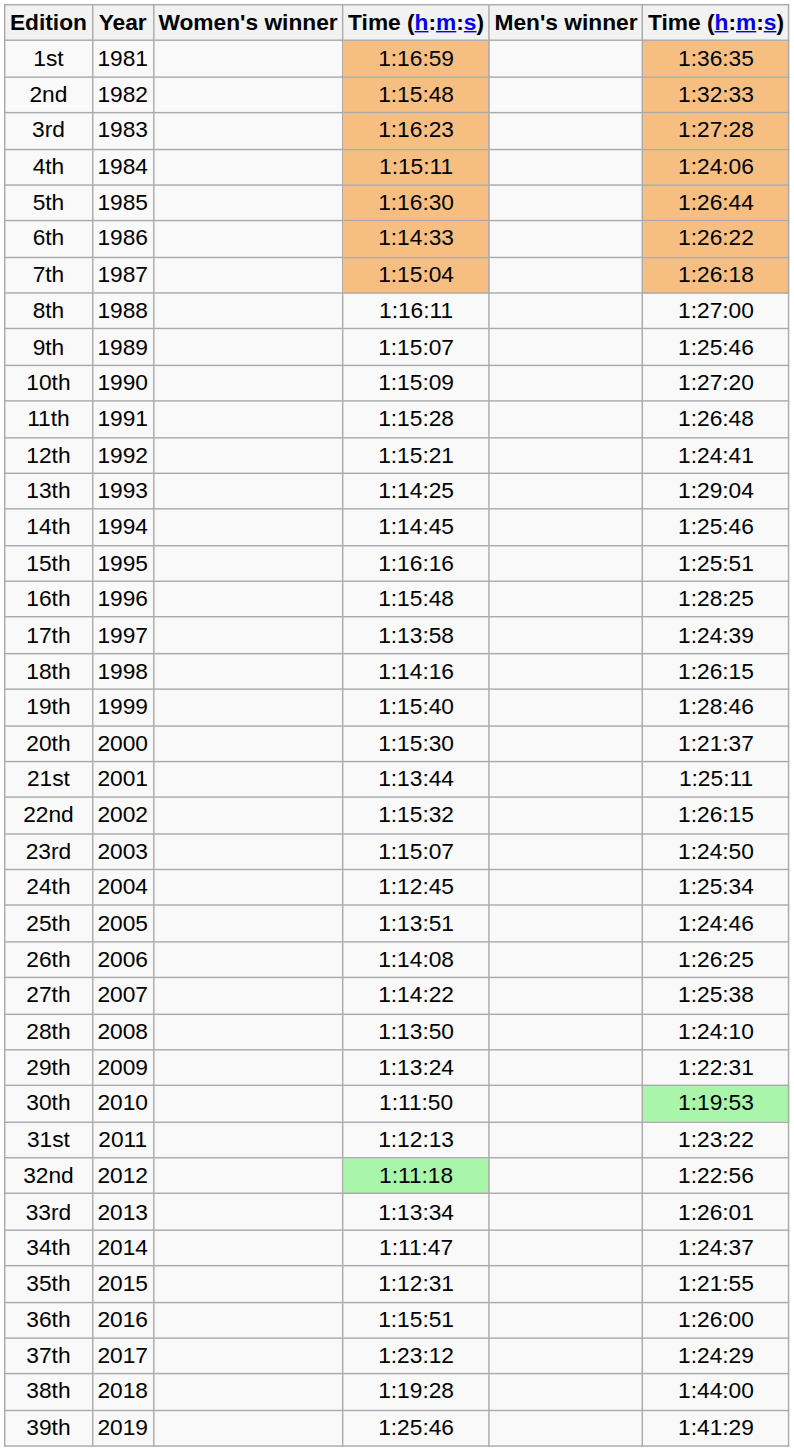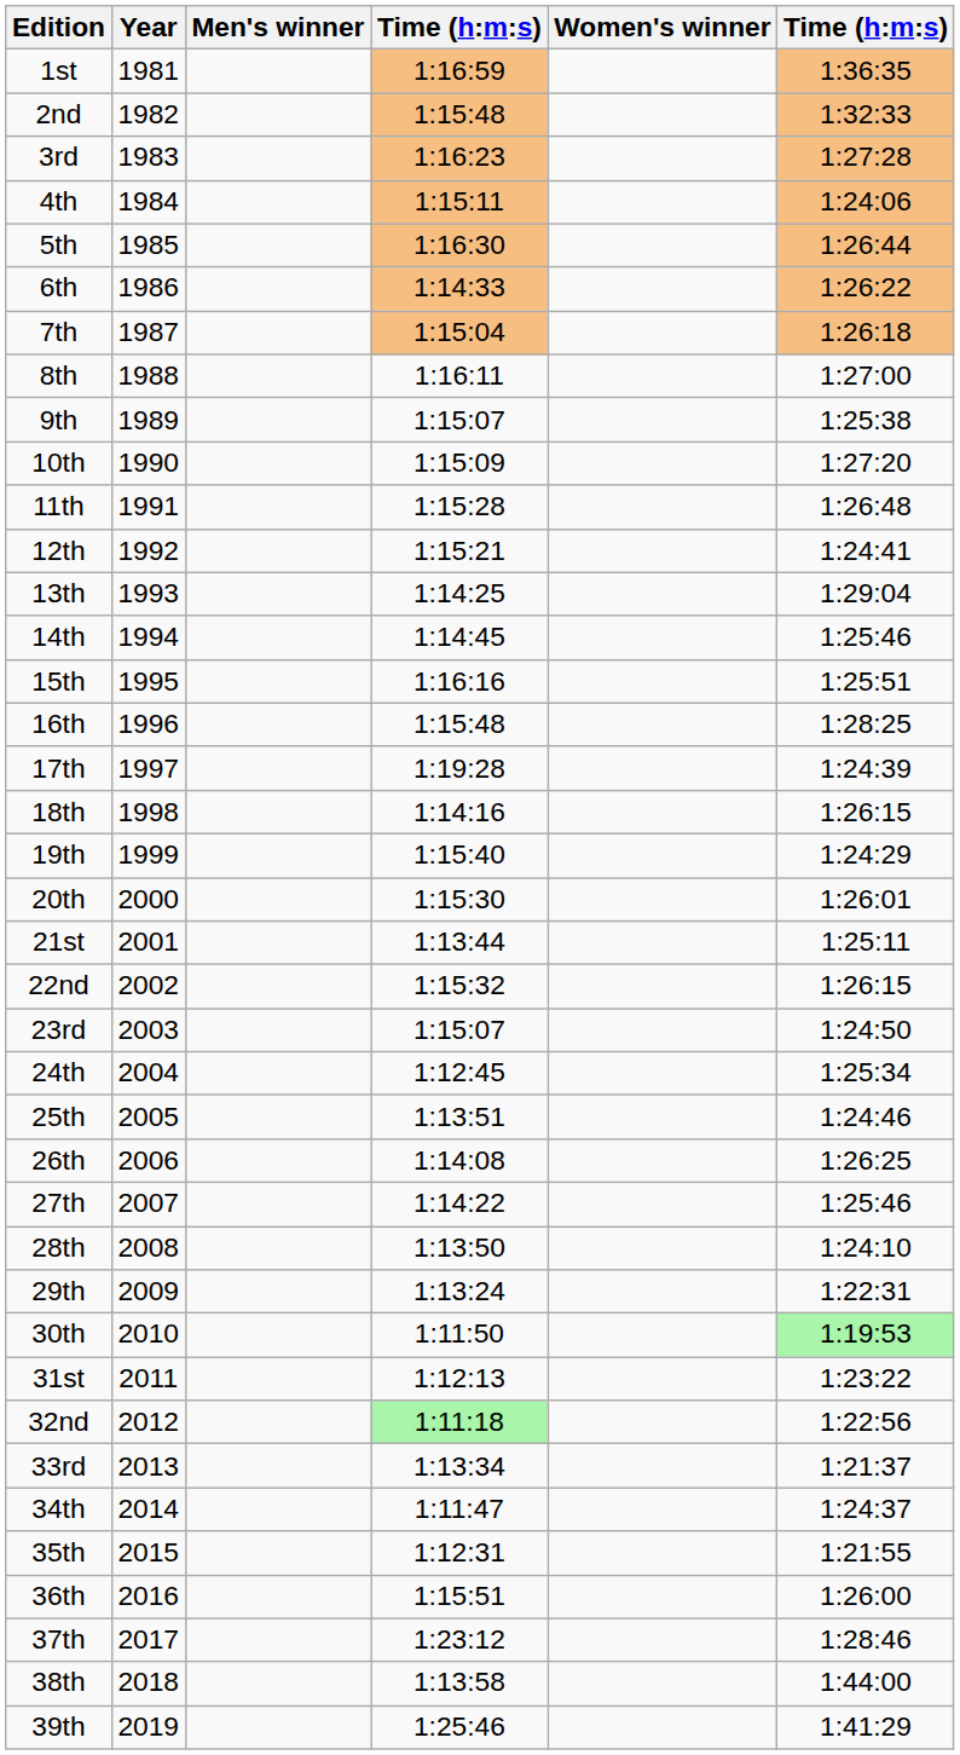columns swapped: Men's winner <-> Women's winner
9th | column 6: 1:25:46 -> 1:25:38
17th | column 4: 1:13:58 -> 1:19:28
19th | column 6: 1:28:46 -> 1:24:29
20th | column 6: 1:21:37 -> 1:26:01
27th | column 6: 1:25:38 -> 1:25:46
33rd | column 6: 1:26:01 -> 1:21:37
37th | column 6: 1:24:29 -> 1:28:46
38th | column 4: 1:19:28 -> 1:13:58
